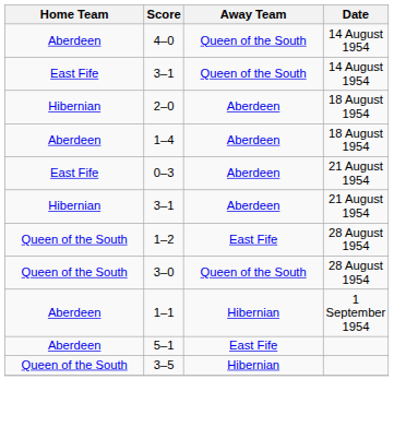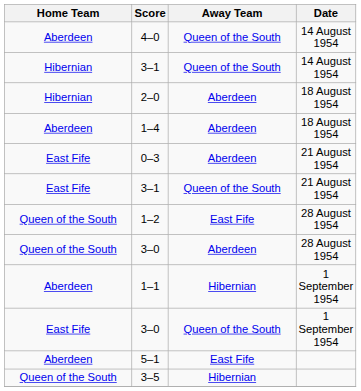3–1 / 14 August 1954 | Home Team: East Fife -> Hibernian
3–1 / 21 August 1954 | Home Team: Hibernian -> East Fife
3–1 / 21 August 1954 | Away Team: Aberdeen -> Queen of the South
3–0 / 28 August 1954 | Away Team: Queen of the South -> Aberdeen
+ row: East Fife | 3–0 | Queen of the South | 1 September 1954
